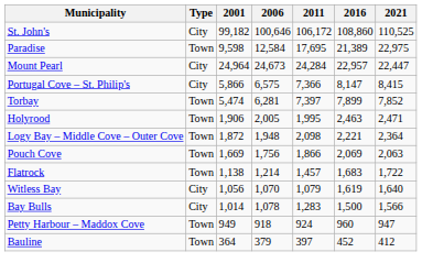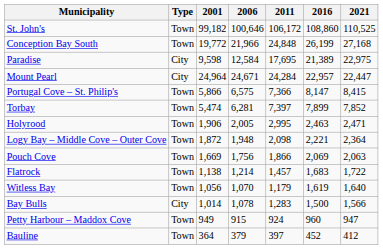St. John's | Type: City -> Town
+ row: Conception Bay South | Town | 19,772 | 21,966 | 24,848 | 26,199 | 27,168
Paradise | Type: Town -> City
Mount Pearl | 2006: 24,673 -> 24,671
Portugal Cove – St. Philip's | Type: City -> Town
Holyrood | 2011: 1,995 -> 2,995
Witless Bay | Type: City -> Town
Witless Bay | 2011: 1,079 -> 1,179
Petty Harbour – Maddox Cove | 2006: 918 -> 915
